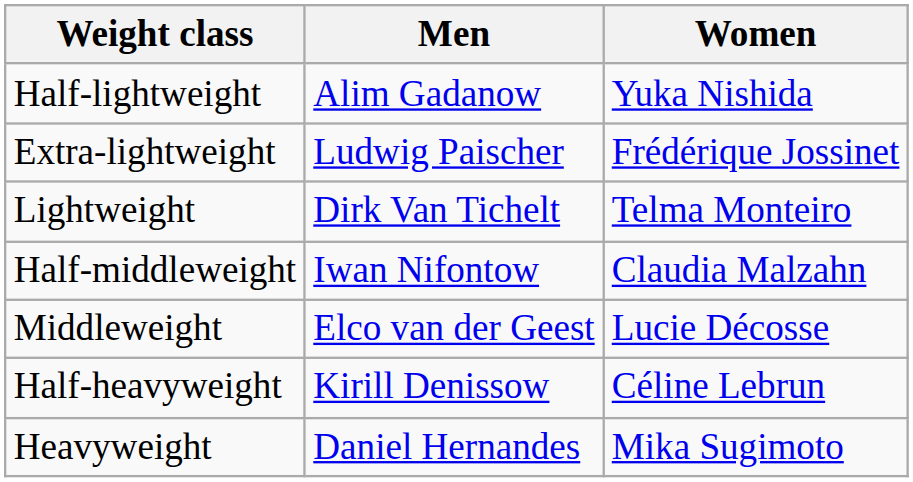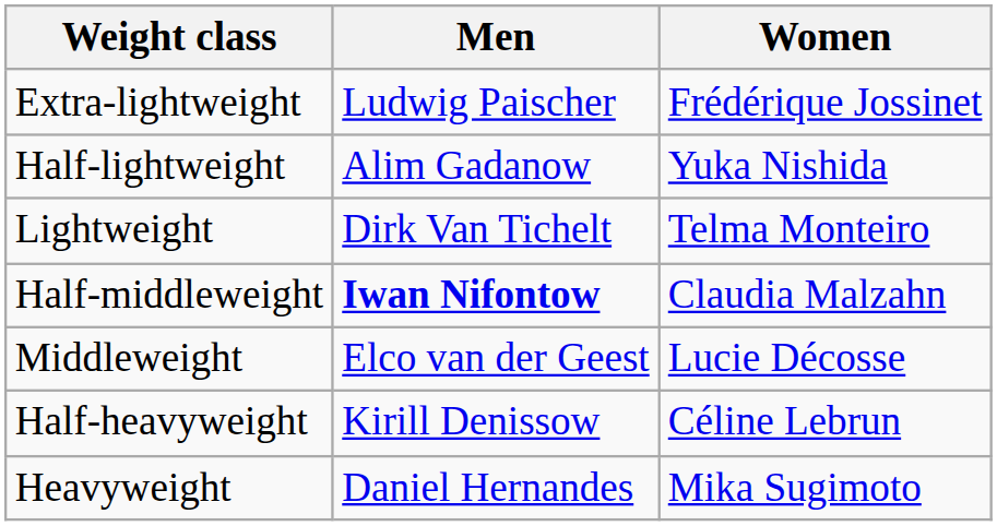rows swapped: Extra-lightweight <-> Half-lightweight
Half-middleweight | Men: normal -> bold
